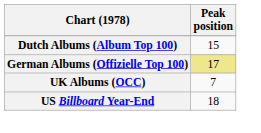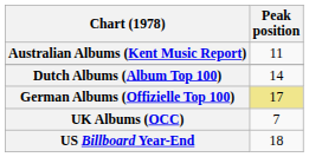+ row: Australian Albums (Kent Music Report) | 11
Dutch Albums (Album Top 100) | Peak position: 15 -> 14
